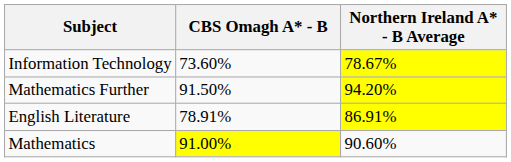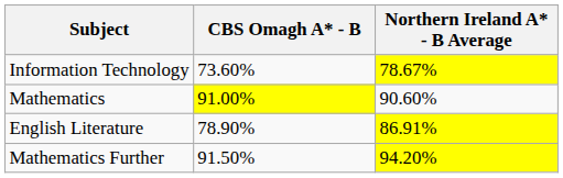rows swapped: Mathematics <-> Mathematics Further
English Literature | CBS Omagh A* - B: 78.91% -> 78.90%
